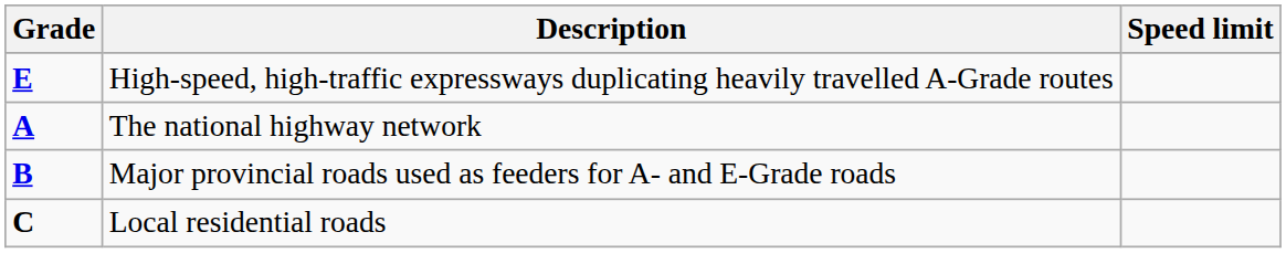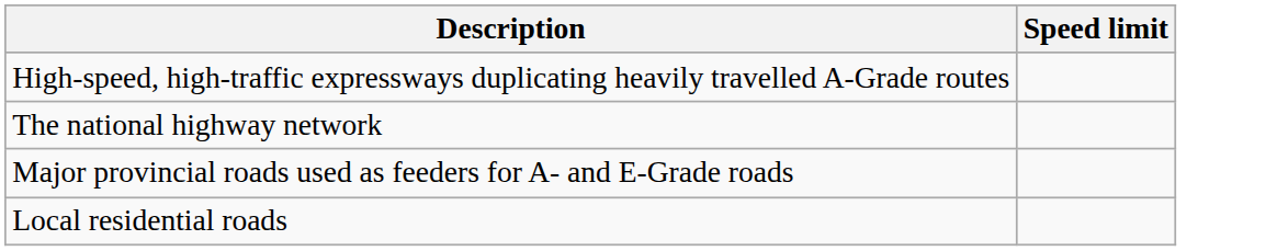- column: Grade | E | A | B | C
